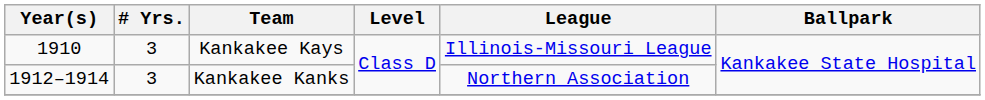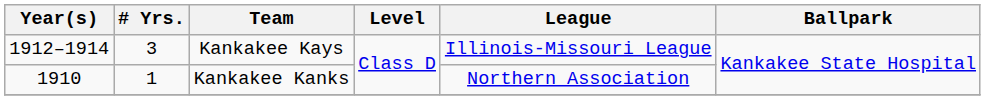Kankakee Kays | Year(s): 1910 -> 1912–1914
Kankakee Kanks | Year(s): 1912–1914 -> 1910
Kankakee Kanks | # Yrs.: 3 -> 1
